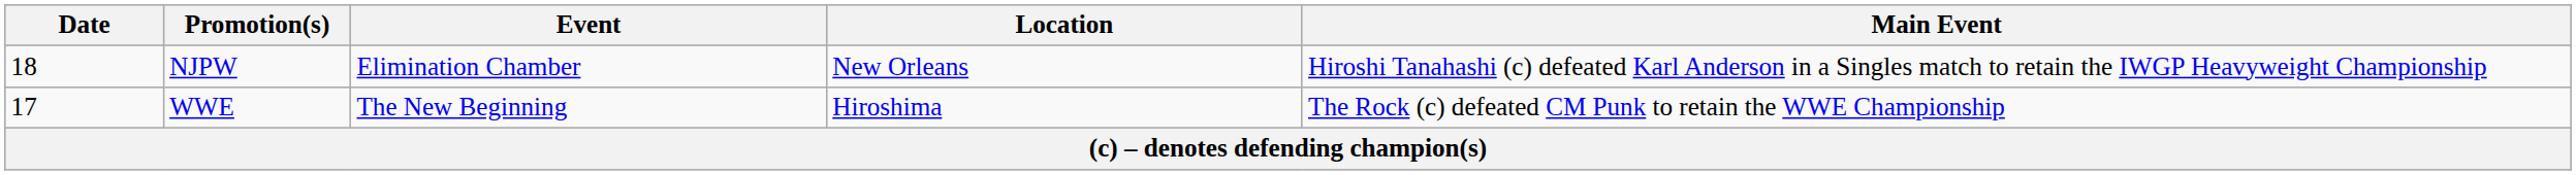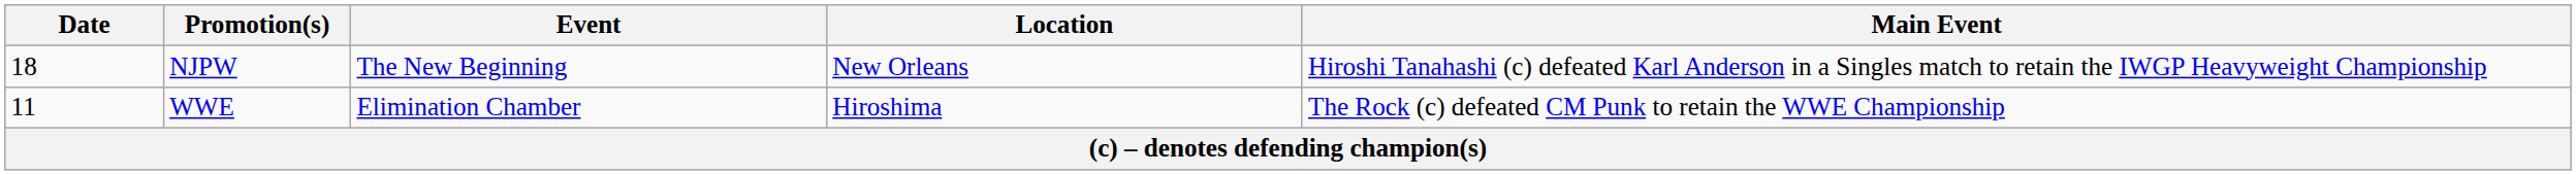NJPW | Event: Elimination Chamber -> The New Beginning
WWE | Date: 17 -> 11
WWE | Event: The New Beginning -> Elimination Chamber
